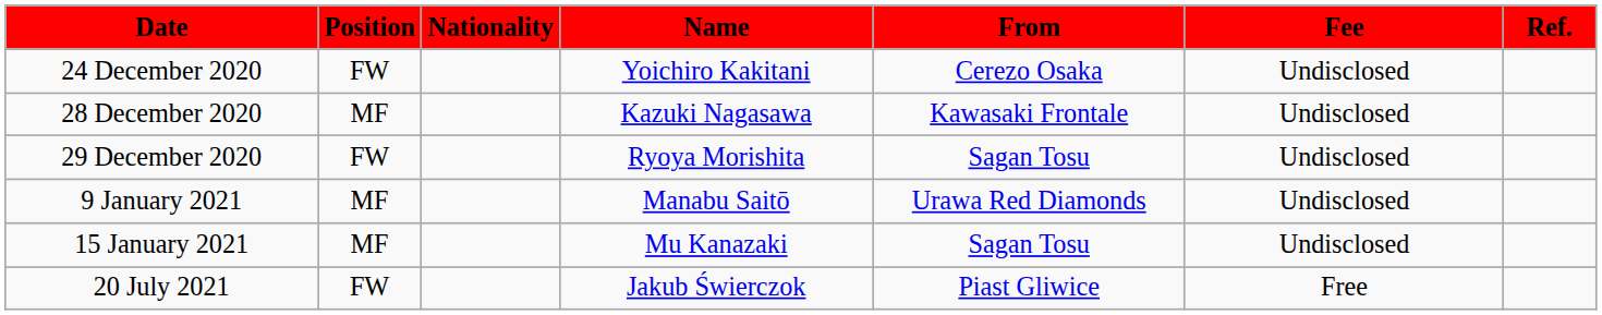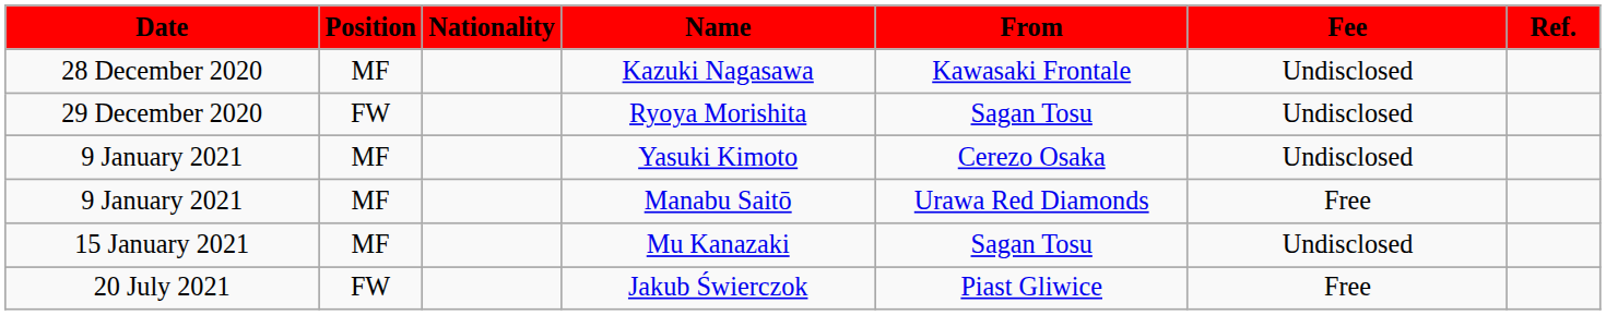- row: 24 December 2020 | FW | Yoichiro Kakitani | Cerezo Osaka | Undisclosed
+ row: 9 January 2021 | MF | Yasuki Kimoto | Cerezo Osaka | Undisclosed
Manabu Saitō | Fee: Undisclosed -> Free
